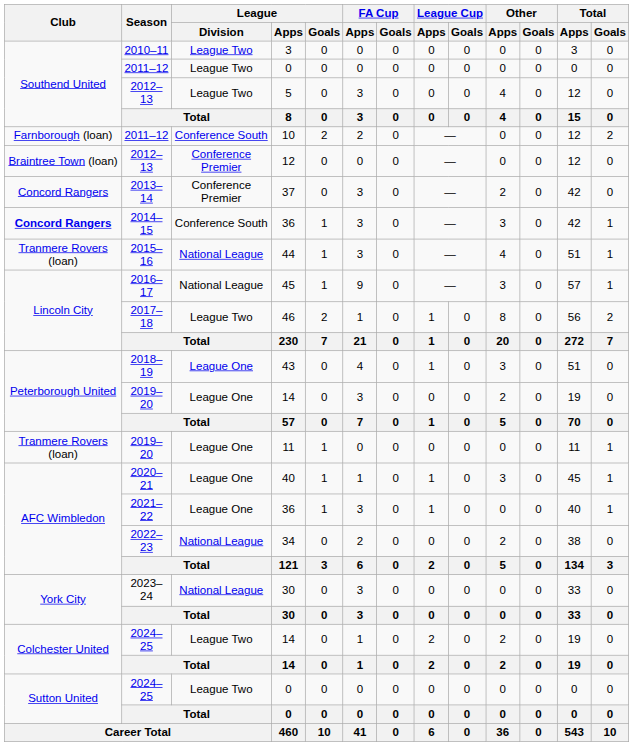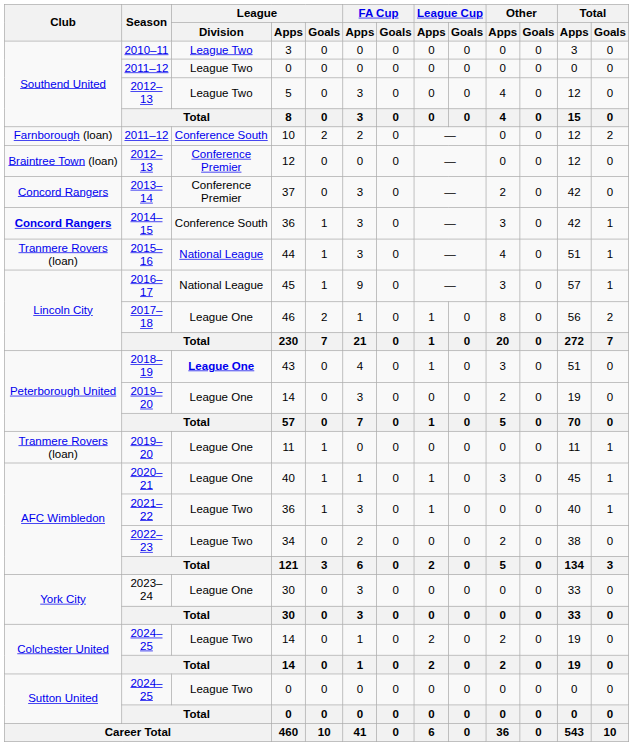46 | League / Division: League Two -> League One
43 | League / Division: normal -> bold
2021–22 / 36 | League / Division: League One -> League Two
34 | League / Division: National League -> League Two
2023–24 / 30 | League / Division: National League -> League One
